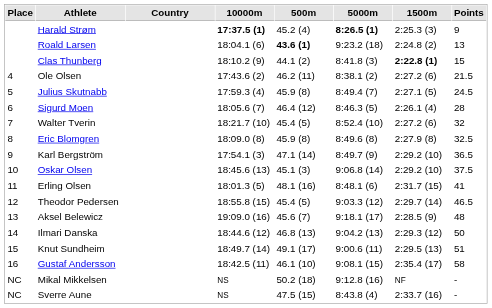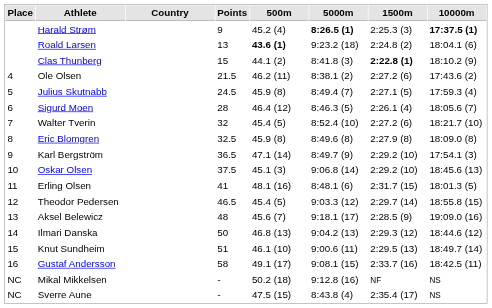columns swapped: Points <-> 10000m
Knut Sundheim | 500m: 49.1 (17) -> 46.1 (10)
Gustaf Andersson | 500m: 46.1 (10) -> 49.1 (17)
Gustaf Andersson | 1500m: 2:35.4 (17) -> 2:33.7 (16)
Sverre Aune | 1500m: 2:33.7 (16) -> 2:35.4 (17)
